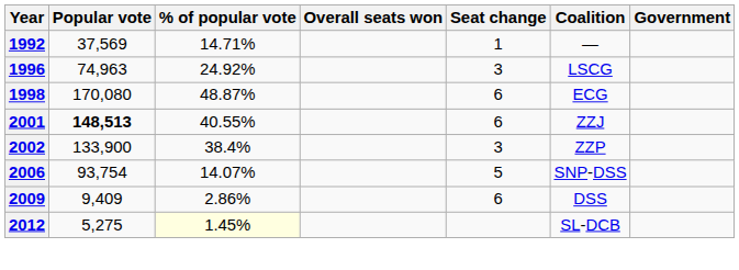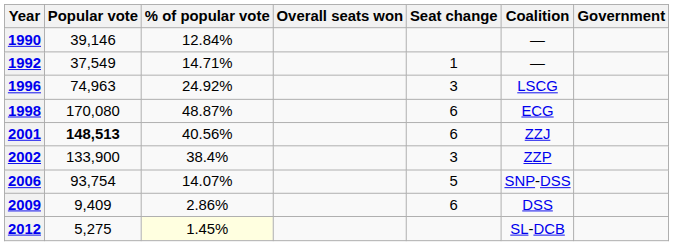+ row: 1990 | 39,146 | 12.84% | —
1992 | Popular vote: 37,569 -> 37,549
2001 | % of popular vote: 40.55% -> 40.56%
